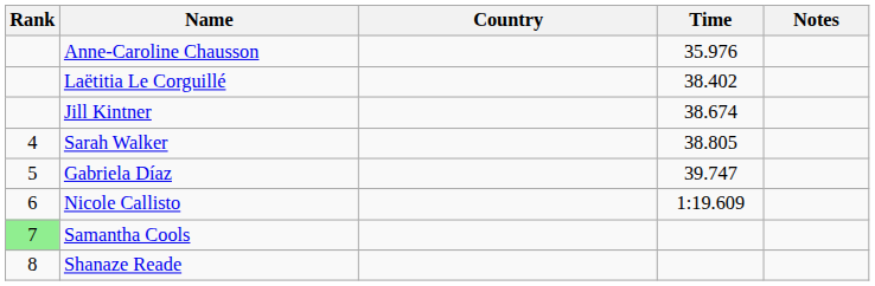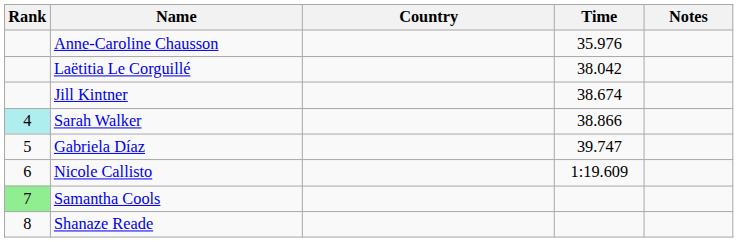Laëtitia Le Corguillé | Time: 38.402 -> 38.042
Sarah Walker | Rank: no background -> paleturquoise background
Sarah Walker | Time: 38.805 -> 38.866
